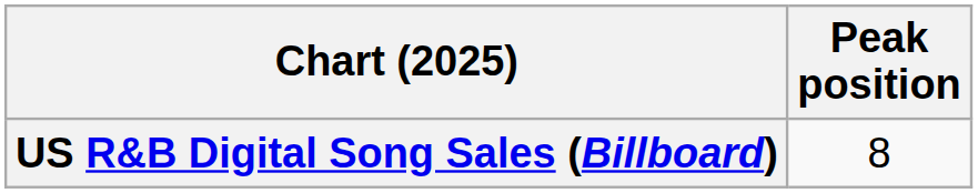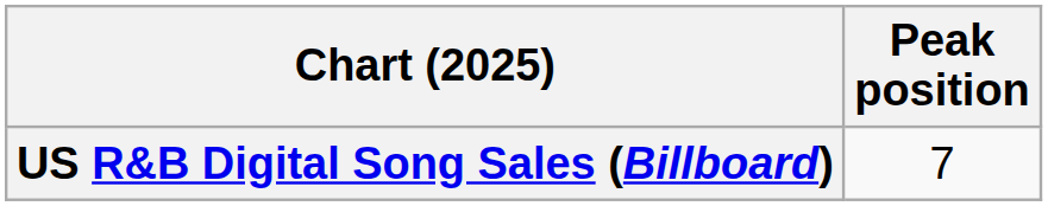US R&B Digital Song Sales (Billboard) | Peak position: 8 -> 7
